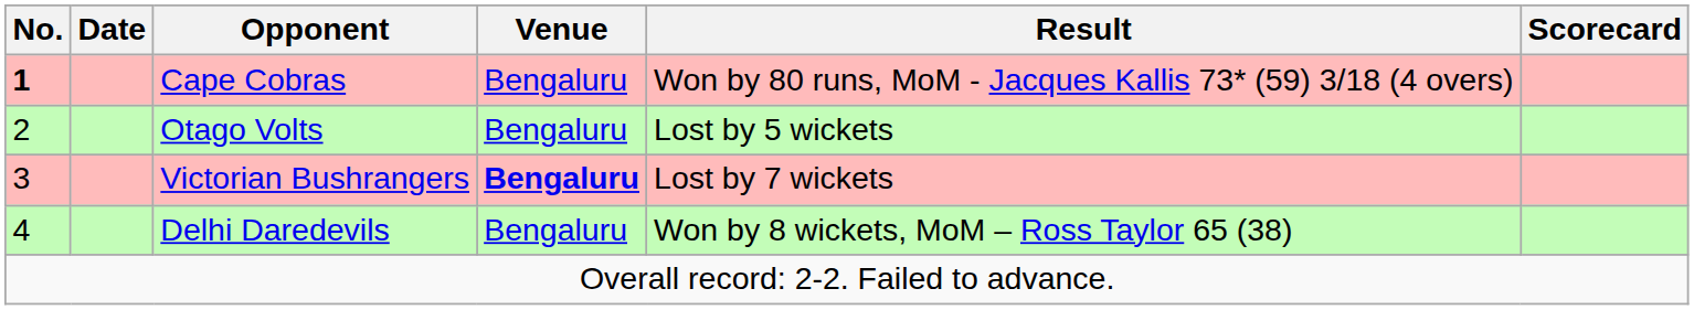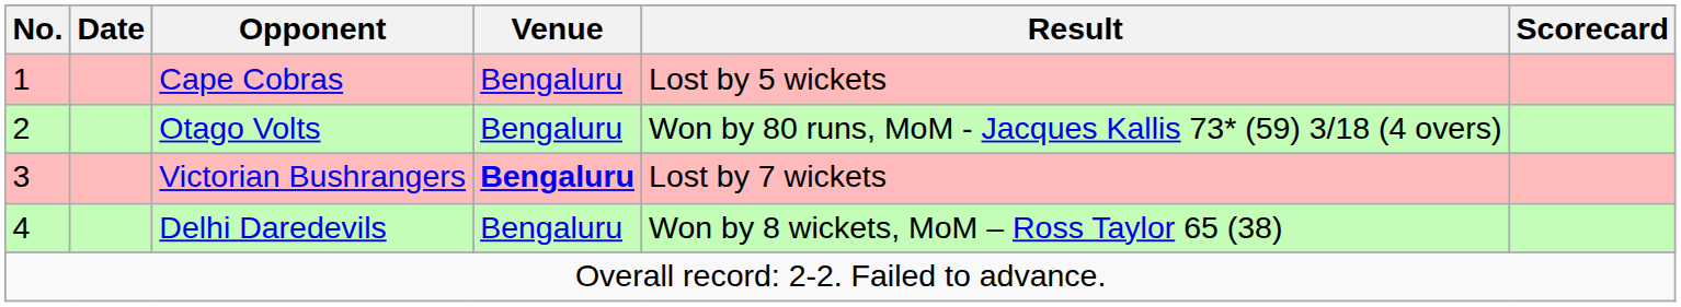Cape Cobras | No.: bold -> normal
Cape Cobras | Result: Won by 80 runs, MoM - Jacques Kallis 73* (59) 3/18 (4 overs) -> Lost by 5 wickets
Otago Volts | Result: Lost by 5 wickets -> Won by 80 runs, MoM - Jacques Kallis 73* (59) 3/18 (4 overs)
